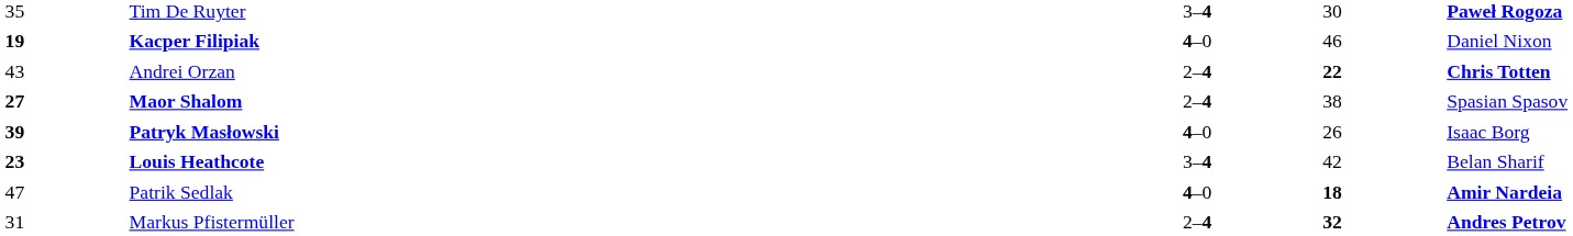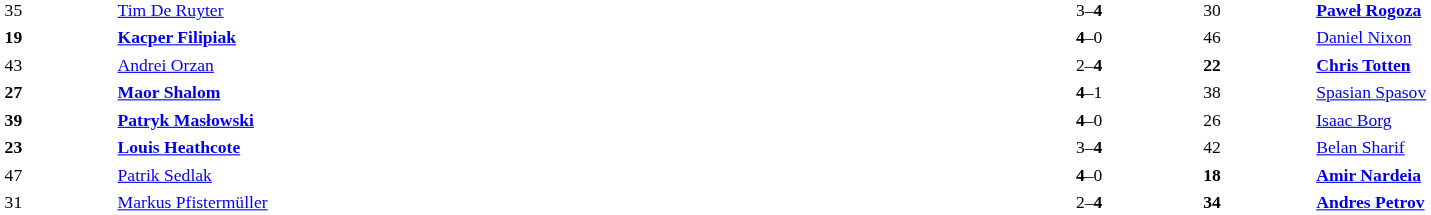Maor Shalom | column 3: 2–4 -> 4–1
Markus Pfistermüller | column 4: 32 -> 34
